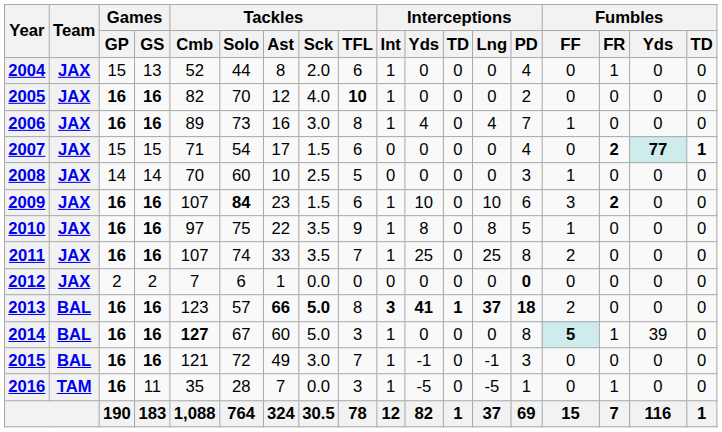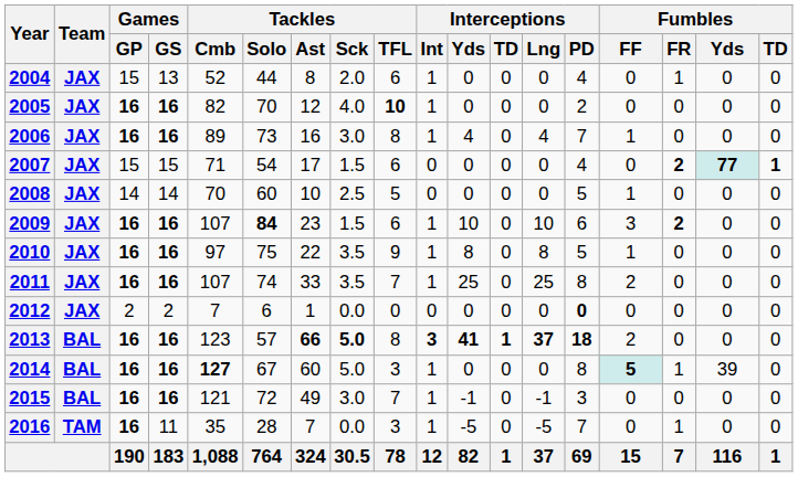2008 | Interceptions / PD: 3 -> 5
2016 | Interceptions / PD: 1 -> 7
